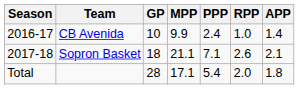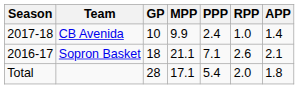CB Avenida | Season: 2016-17 -> 2017-18
Sopron Basket | Season: 2017-18 -> 2016-17
